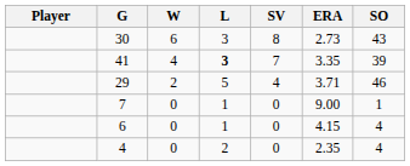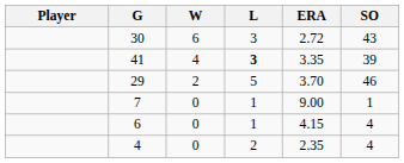- column: SV | 8 | 7 | 4 | 0 | 0 | 0
30 | ERA: 2.73 -> 2.72
29 | ERA: 3.71 -> 3.70
